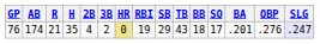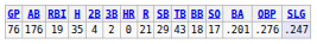columns swapped: R <-> RBI
76 | AB: 174 -> 176
76 | HR: khaki background -> no background
